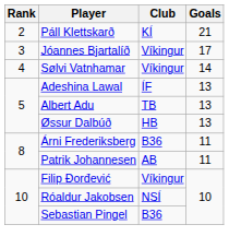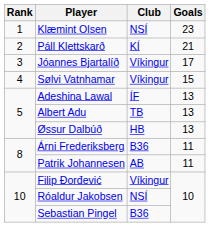+ row: 1 | Klæmint Olsen | NSÍ | 23
Sølvi Vatnhamar | Goals: 14 -> 15
